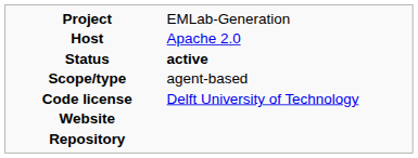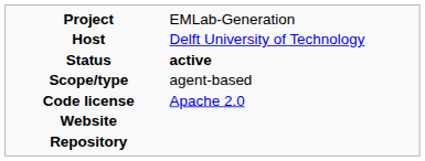Host | column 2: Apache 2.0 -> Delft University of Technology
Code license | column 2: Delft University of Technology -> Apache 2.0
